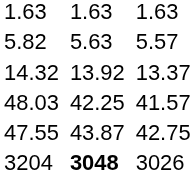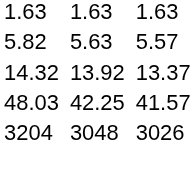- row: 47.55 | 43.87 | 42.75
3204 | column 5: bold -> normal
